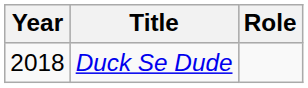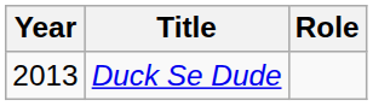Duck Se Dude | Year: 2018 -> 2013
